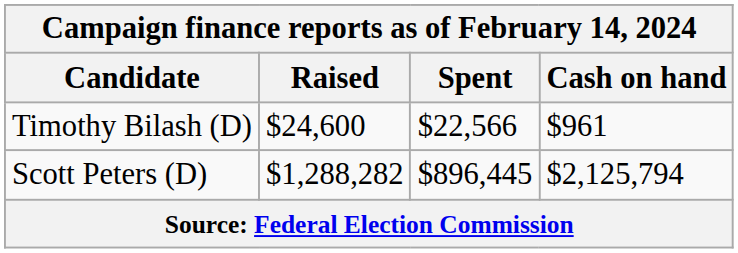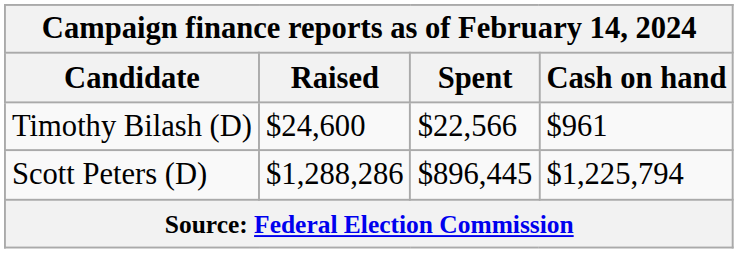Scott Peters (D) | Raised: $1,288,282 -> $1,288,286
Scott Peters (D) | Cash on hand: $2,125,794 -> $1,225,794
